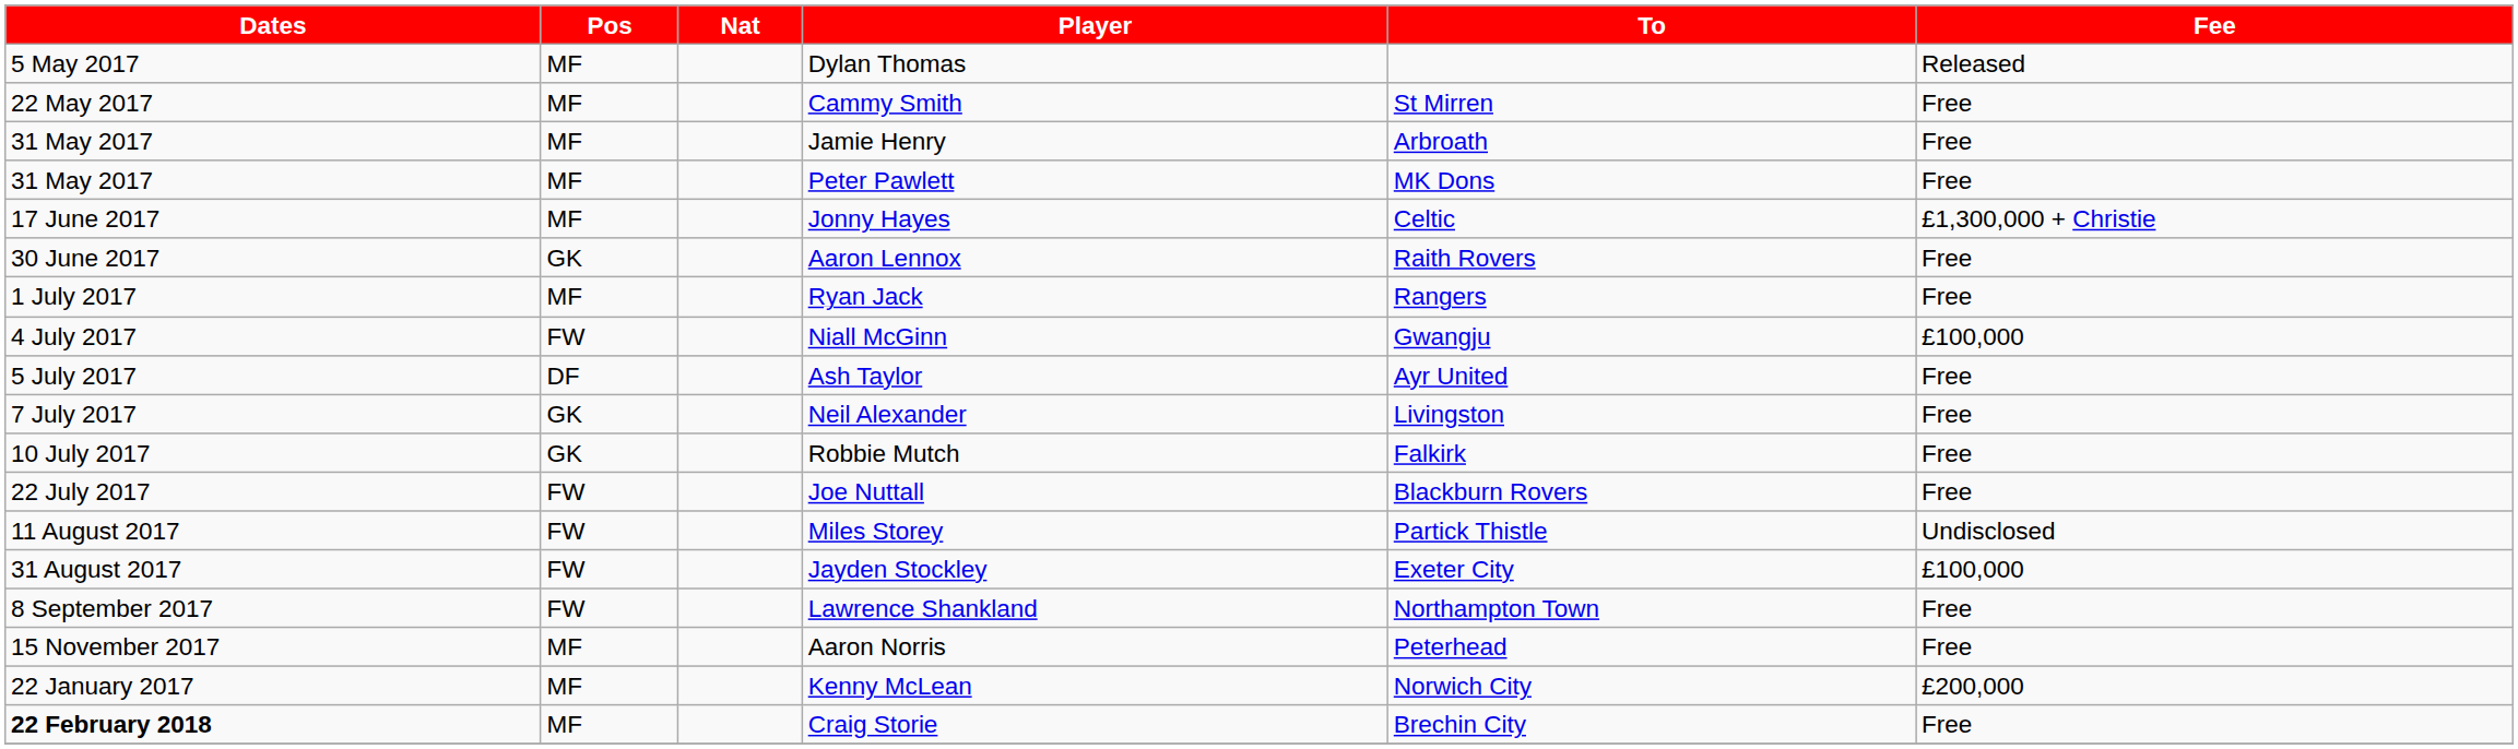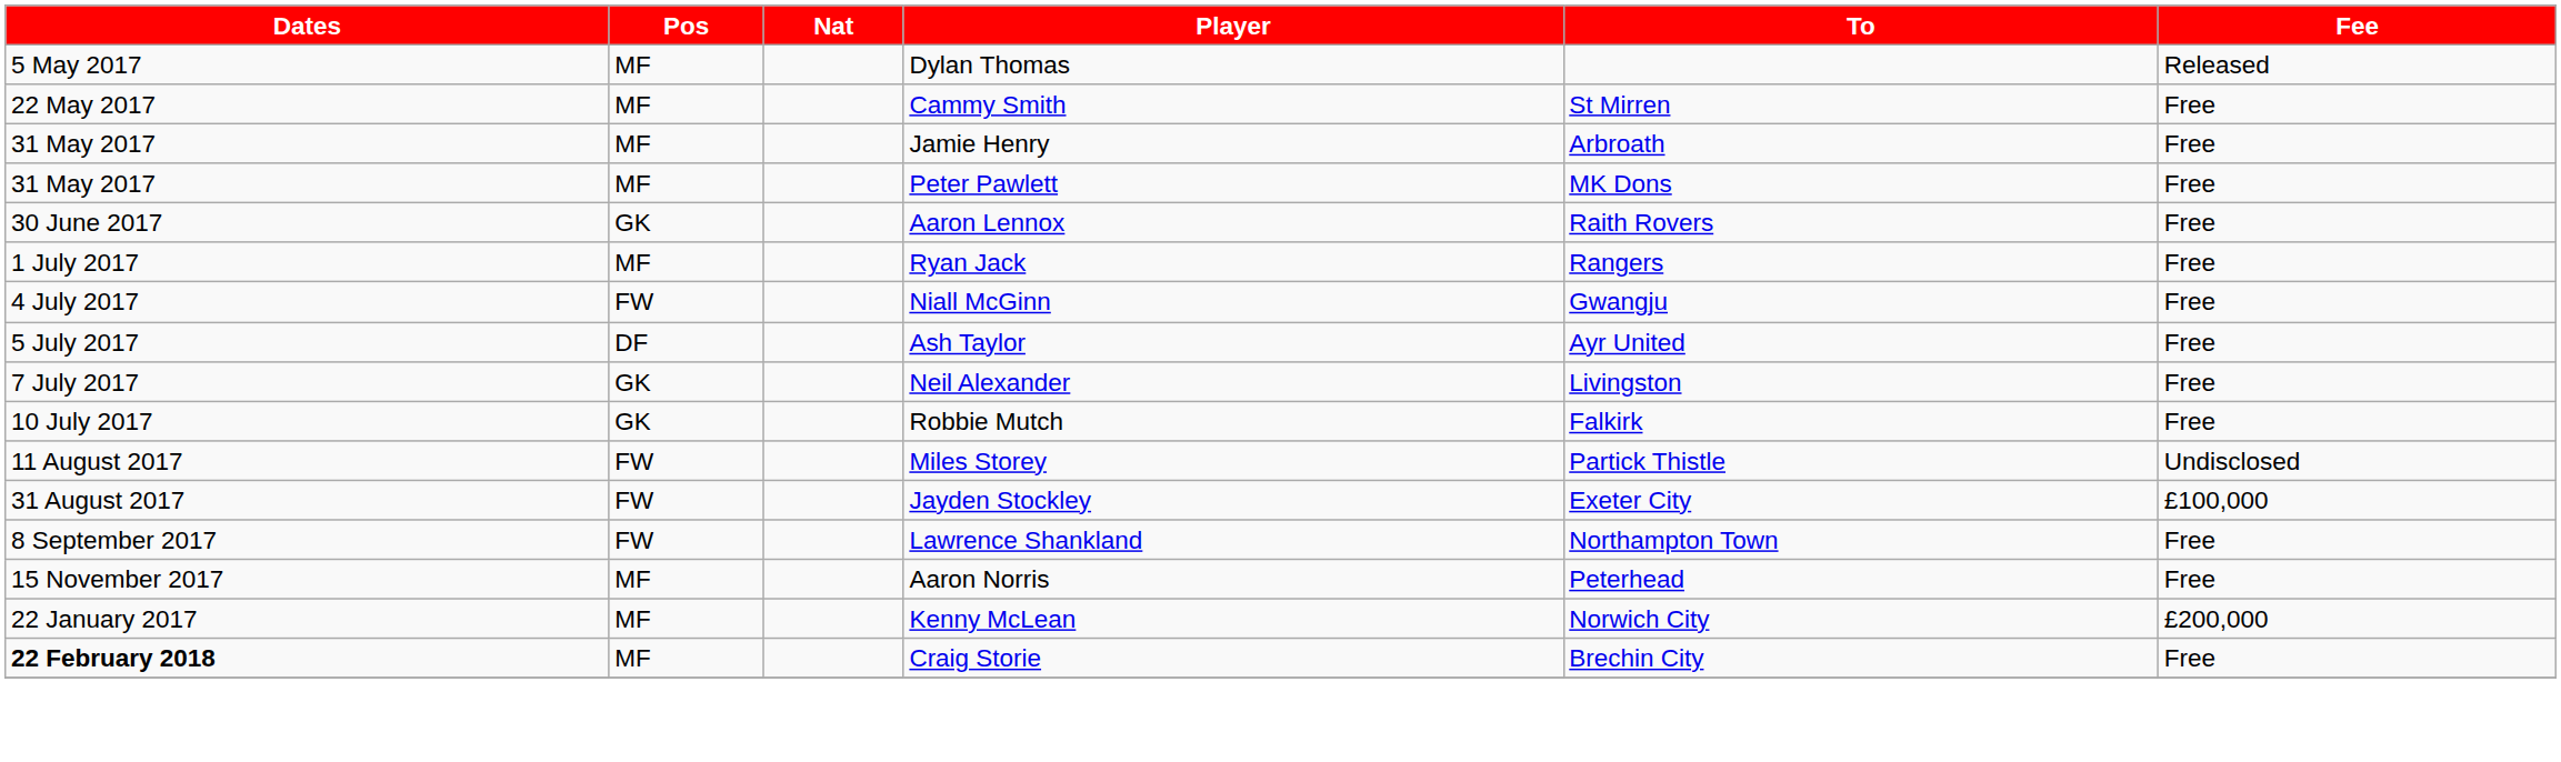- row: 17 June 2017 | MF | Jonny Hayes | Celtic | £1,300,000 + Christie
Niall McGinn | Fee: £100,000 -> Free
- row: 22 July 2017 | FW | Joe Nuttall | Blackburn Rovers | Free
